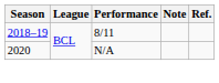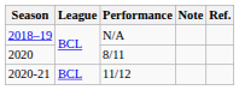2018–19 | Performance: 8/11 -> N/A
2020 | Performance: N/A -> 8/11
+ row: 2020-21 | BCL | 11/12
